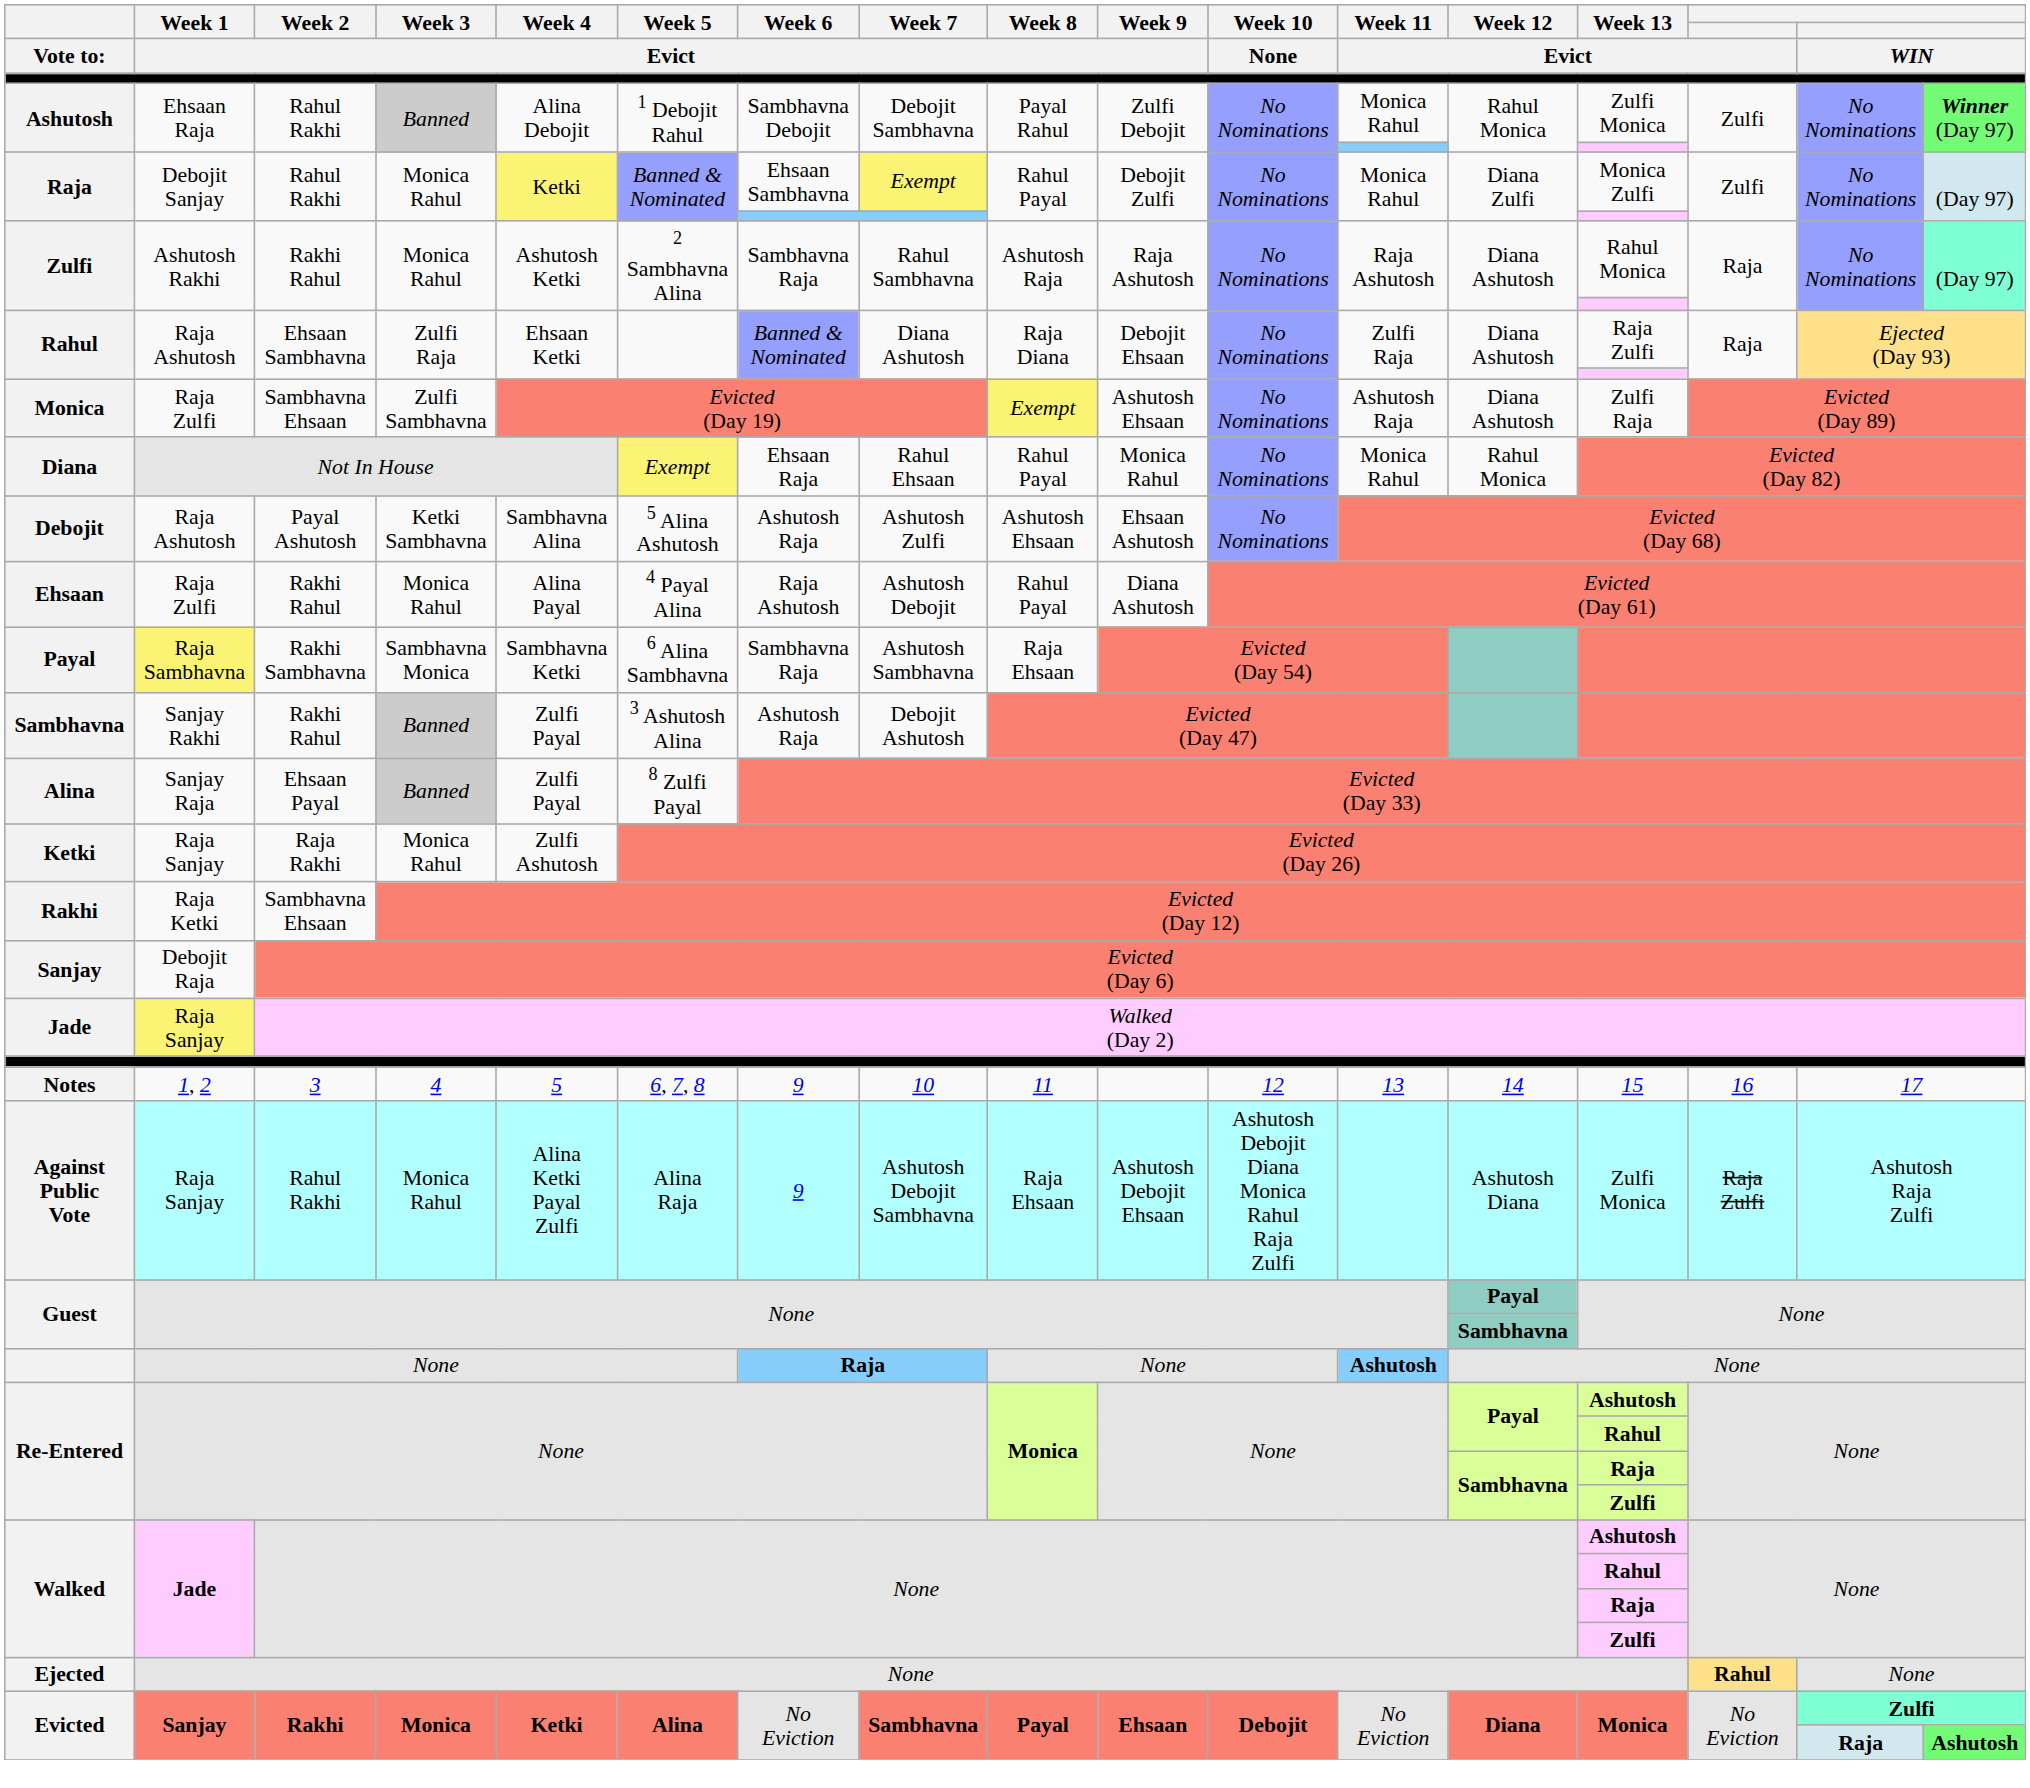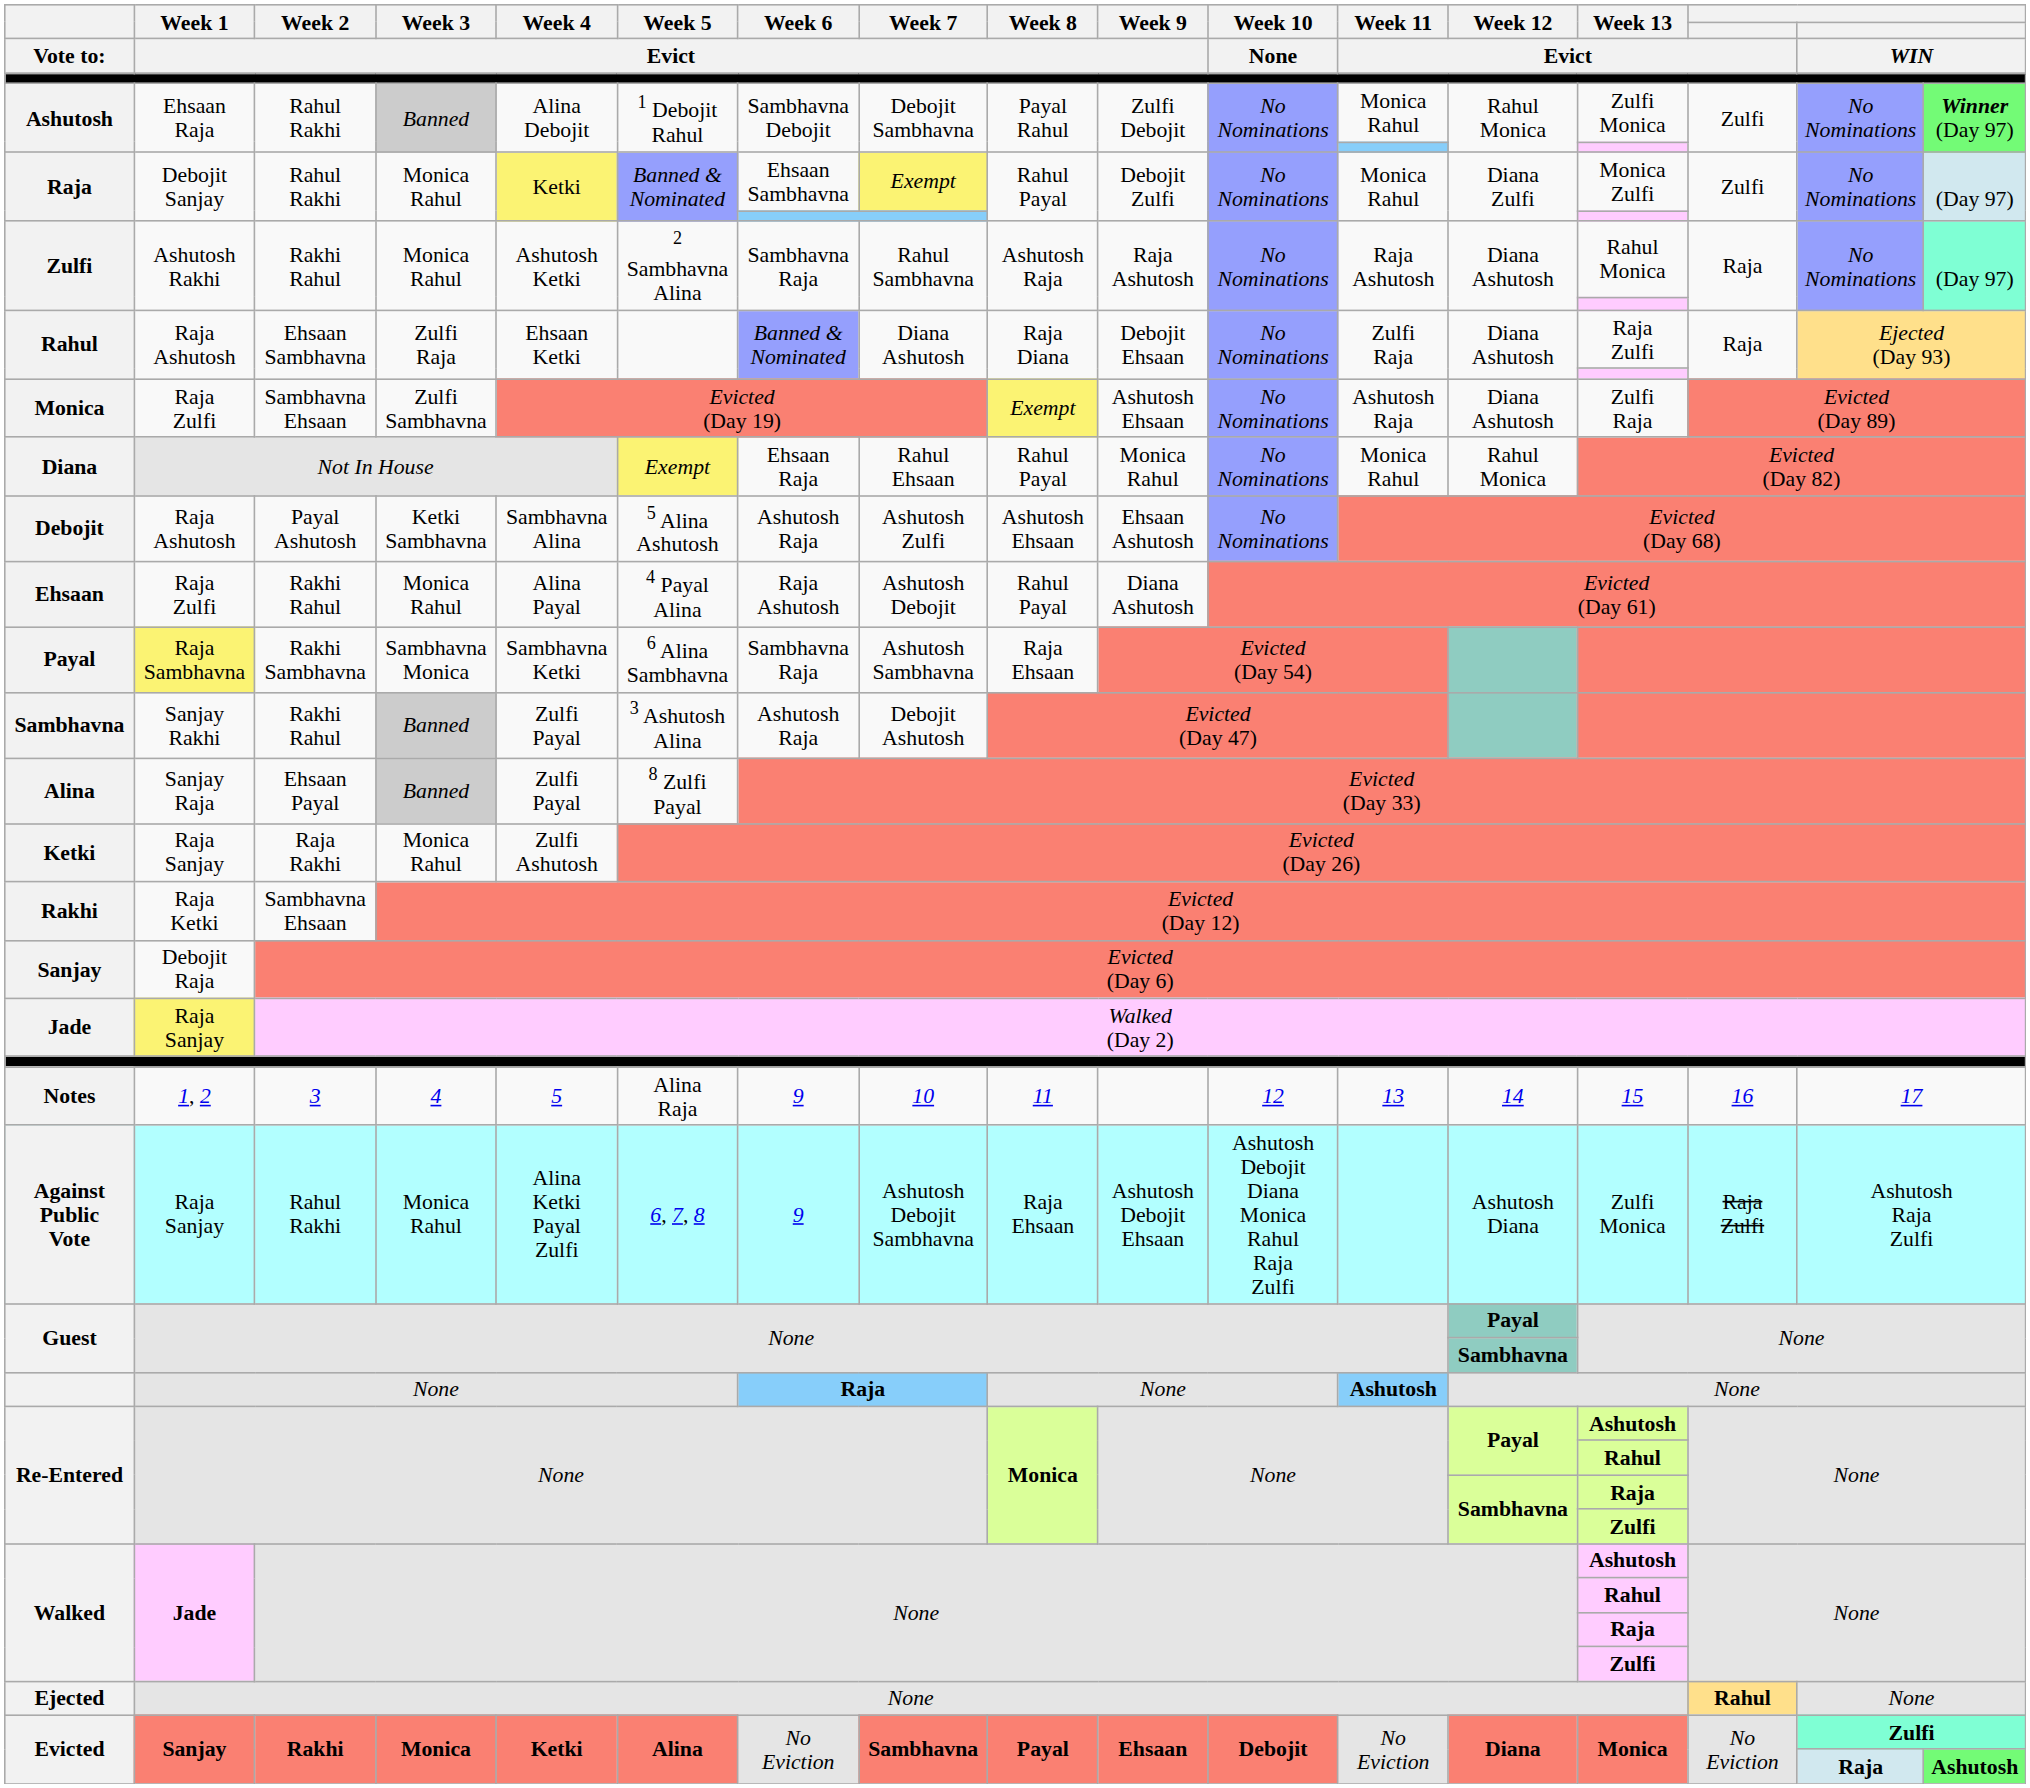Notes | Week 5 / Evict: 6, 7, 8 -> Alina Raja
Against Public Vote | Week 5 / Evict: Alina Raja -> 6, 7, 8
